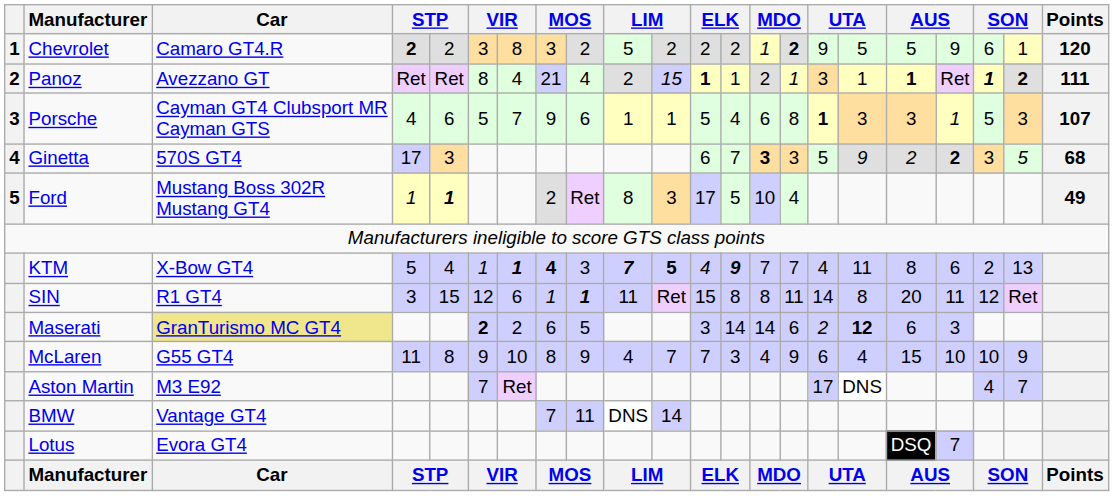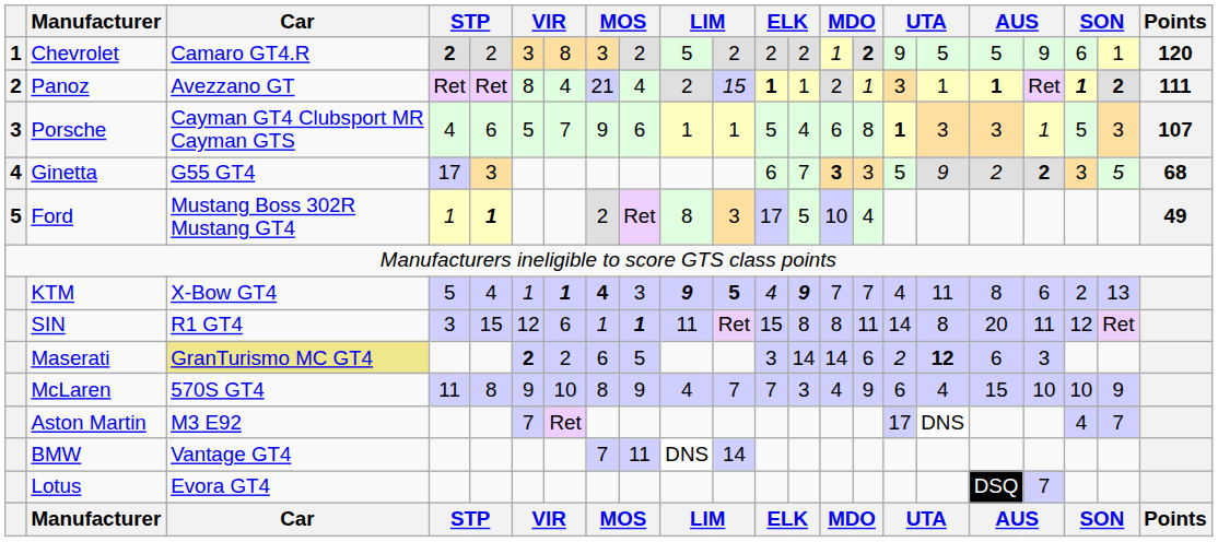Ginetta | Car: 570S GT4 -> G55 GT4
KTM | column 10: 7 -> 9
McLaren | Car: G55 GT4 -> 570S GT4
